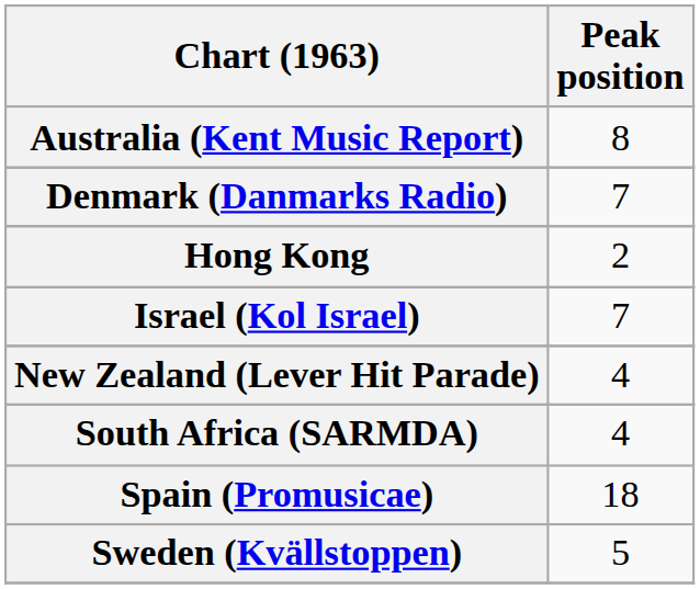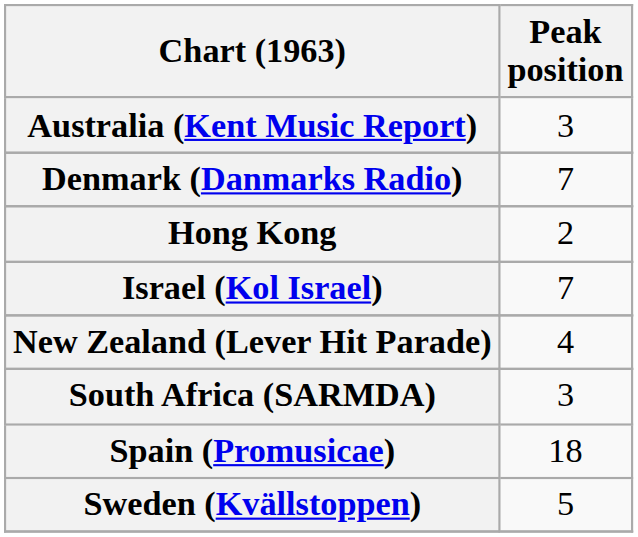Australia (Kent Music Report) | Peak position: 8 -> 3
South Africa (SARMDA) | Peak position: 4 -> 3
